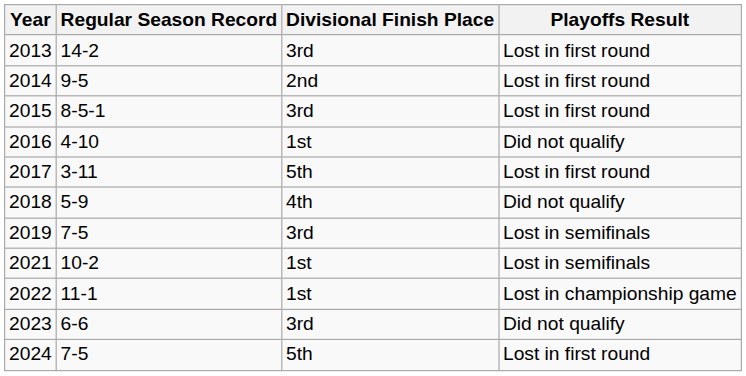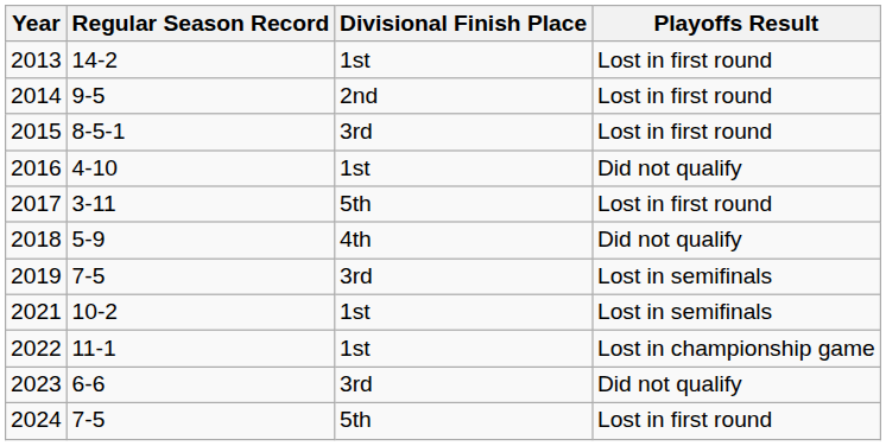2013 | Divisional Finish Place: 3rd -> 1st
